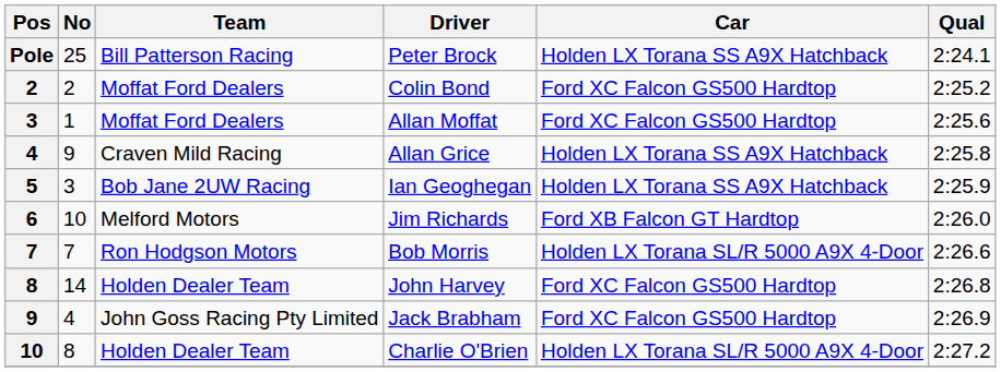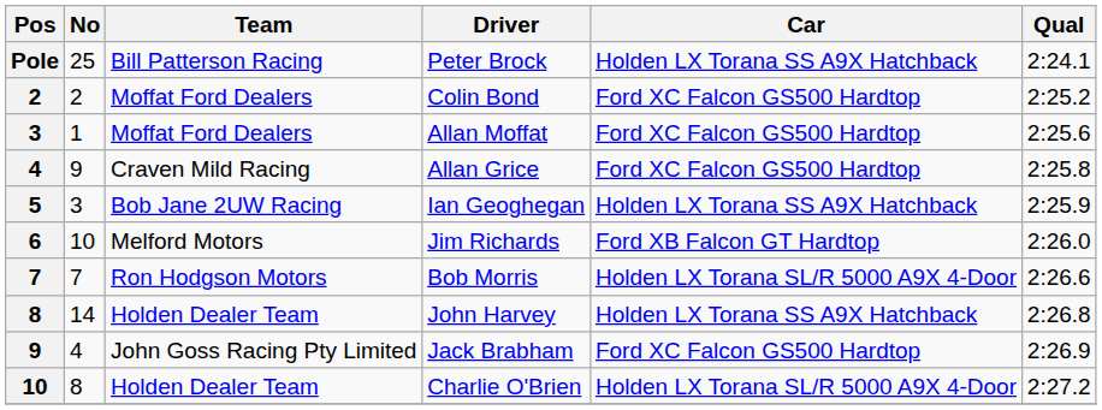Allan Grice | Car: Holden LX Torana SS A9X Hatchback -> Ford XC Falcon GS500 Hardtop
John Harvey | Car: Ford XC Falcon GS500 Hardtop -> Holden LX Torana SS A9X Hatchback
